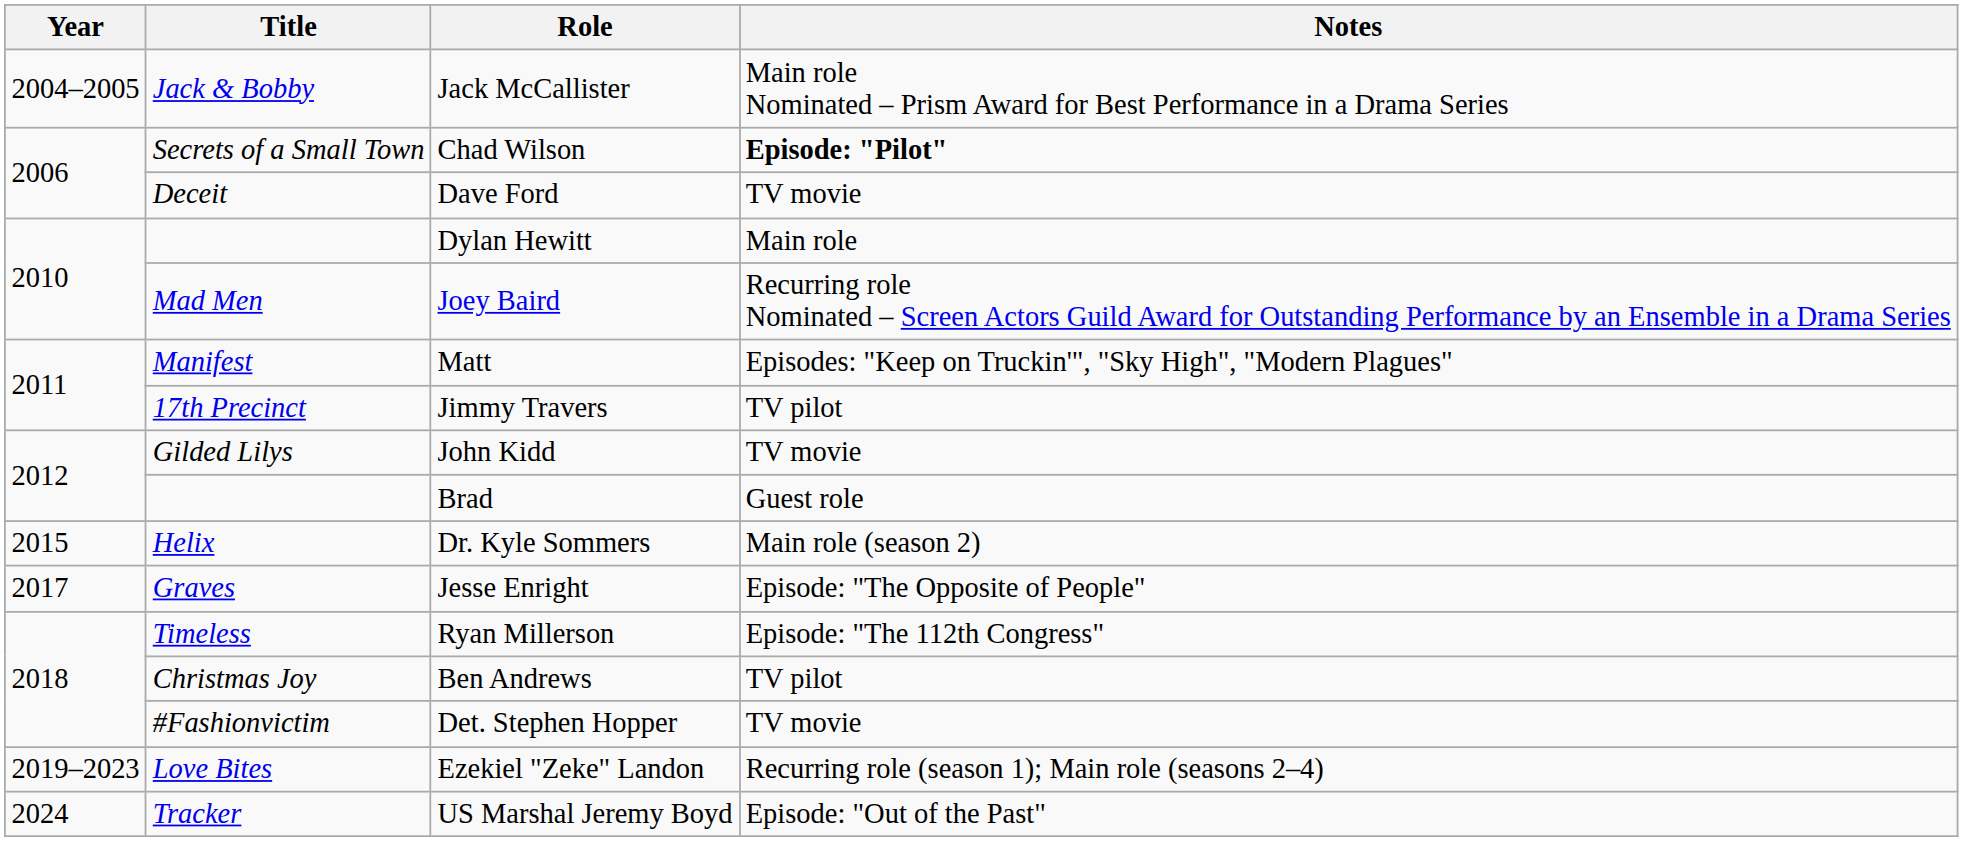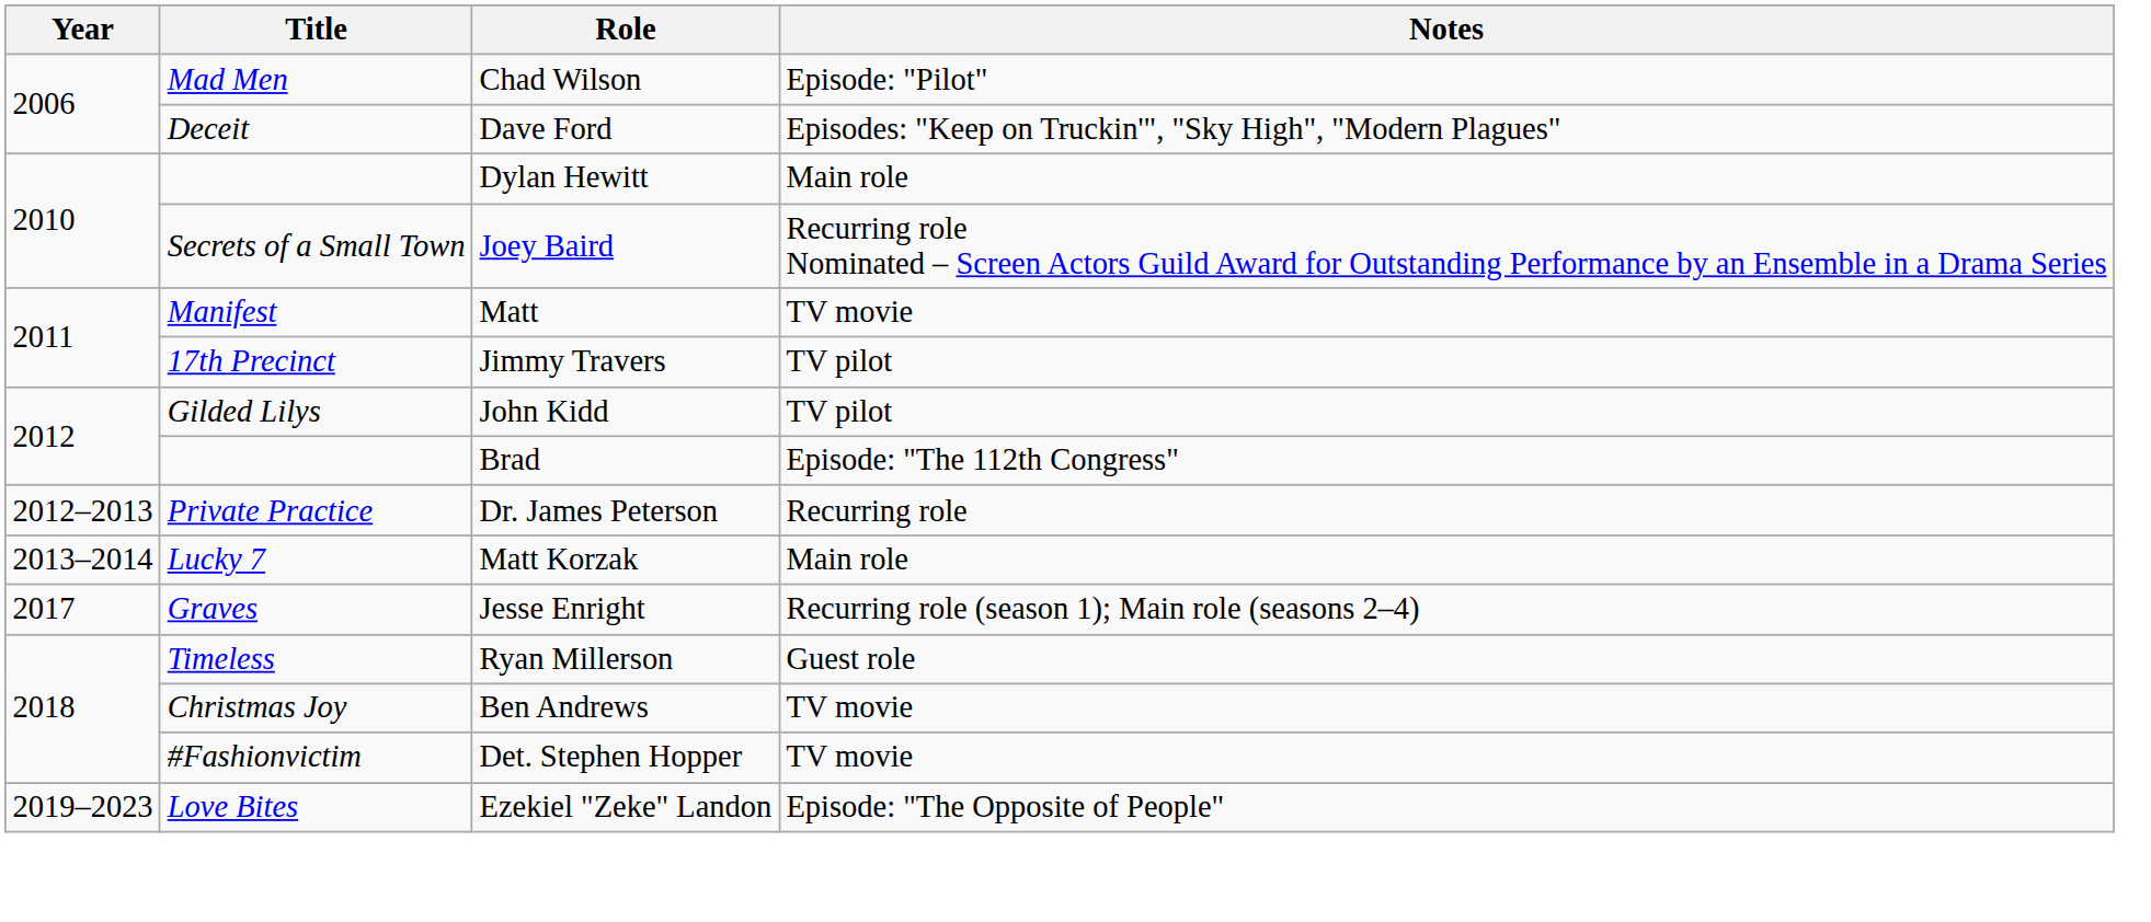- row: 2004–2005 | Jack & Bobby | Jack McCallister | Main role Nominated – Prism Award for Best Performance in a Drama Series
Chad Wilson | Title: Secrets of a Small Town -> Mad Men
Chad Wilson | Notes: bold -> normal
Dave Ford | Notes: TV movie -> Episodes: "Keep on Truckin'", "Sky High", "Modern Plagues"
Joey Baird | Title: Mad Men -> Secrets of a Small Town
Matt | Notes: Episodes: "Keep on Truckin'", "Sky High", "Modern Plagues" -> TV movie
John Kidd | Notes: TV movie -> TV pilot
Brad | Notes: Guest role -> Episode: "The 112th Congress"
+ row: 2012–2013 | Private Practice | Dr. James Peterson | Recurring role
+ row: 2013–2014 | Lucky 7 | Matt Korzak | Main role
- row: 2015 | Helix | Dr. Kyle Sommers | Main role (season 2)
Jesse Enright | Notes: Episode: "The Opposite of People" -> Recurring role (season 1); Main role (seasons 2–4)
Ryan Millerson | Notes: Episode: "The 112th Congress" -> Guest role
Ben Andrews | Notes: TV pilot -> TV movie
Ezekiel "Zeke" Landon | Notes: Recurring role (season 1); Main role (seasons 2–4) -> Episode: "The Opposite of People"
- row: 2024 | Tracker | US Marshal Jeremy Boyd | Episode: "Out of the Past"
